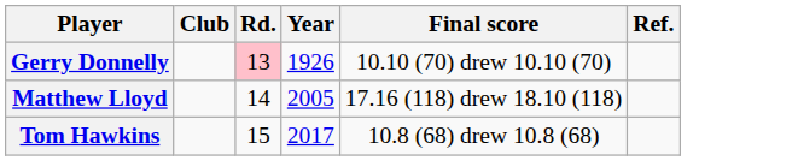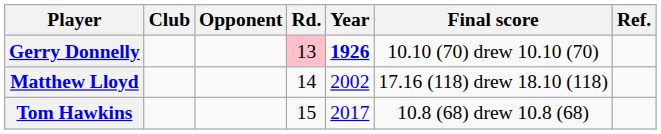+ column: Opponent
Gerry Donnelly | Year: normal -> bold
Matthew Lloyd | Year: 2005 -> 2002
